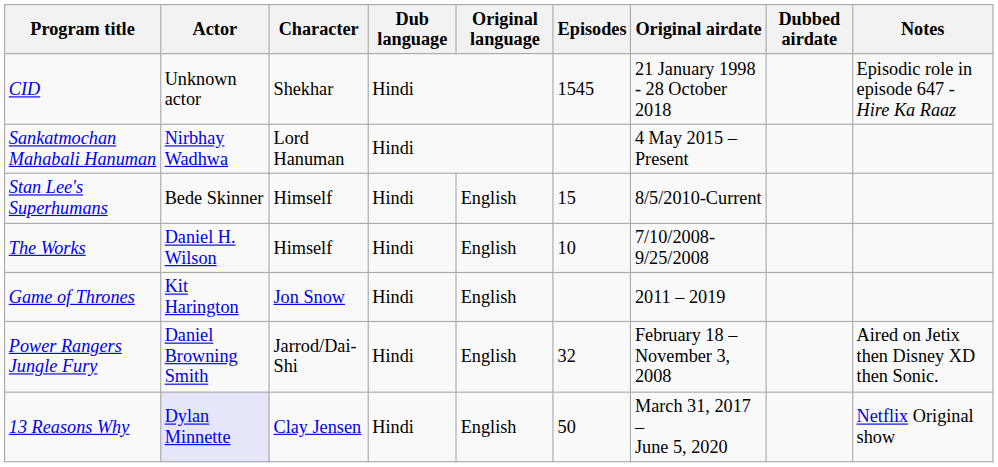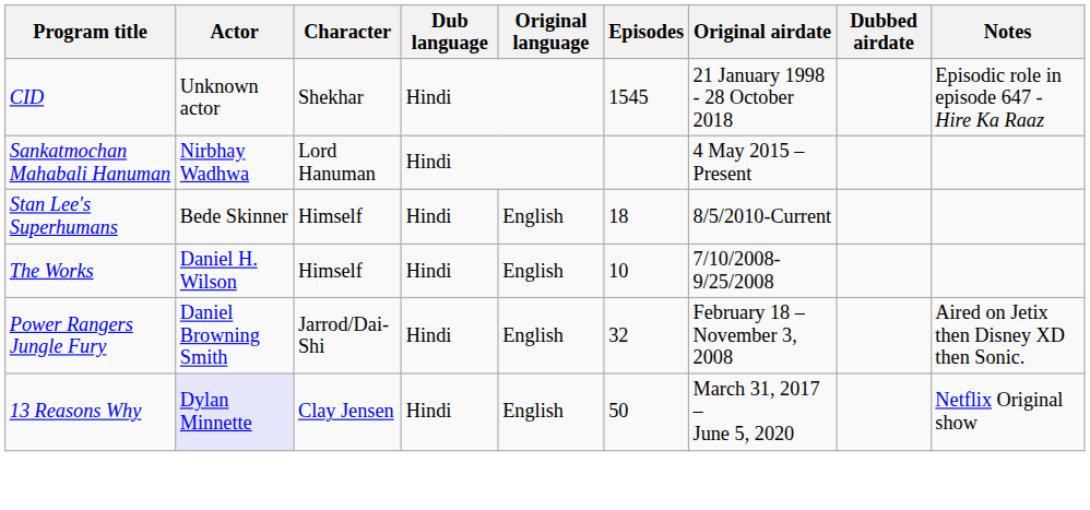Stan Lee's Superhumans | Episodes: 15 -> 18
- row: Game of Thrones | Kit Harington | Jon Snow | Hindi | English | 2011 – 2019
